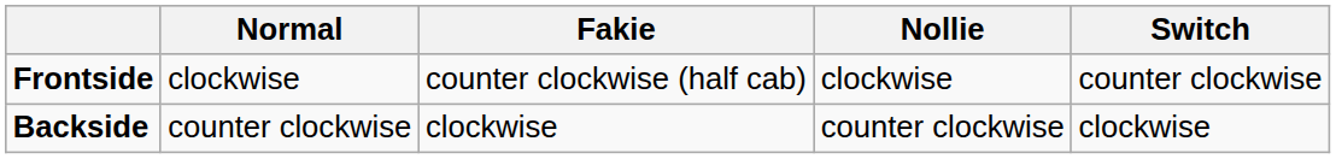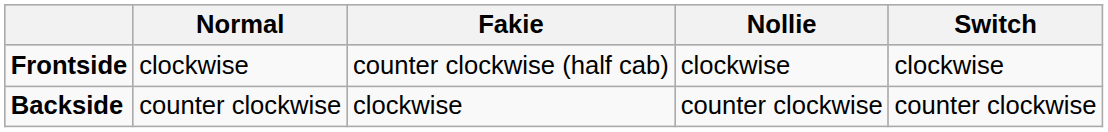Frontside | Switch: counter clockwise -> clockwise
Backside | Switch: clockwise -> counter clockwise
